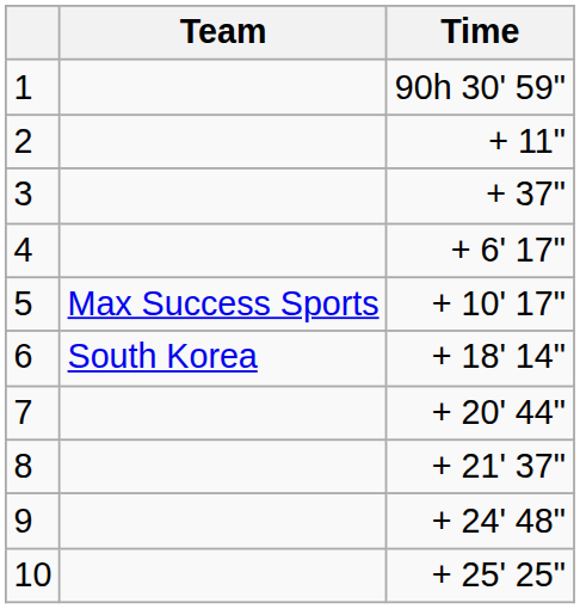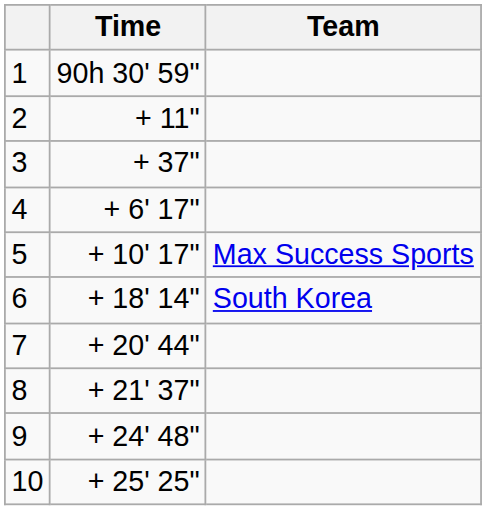columns swapped: Team <-> Time
